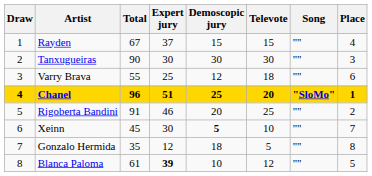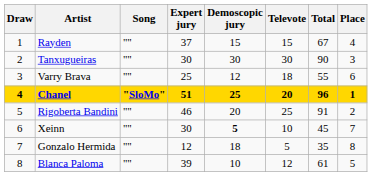columns swapped: Song <-> Total
Blanca Paloma | Expert jury: bold -> normal
